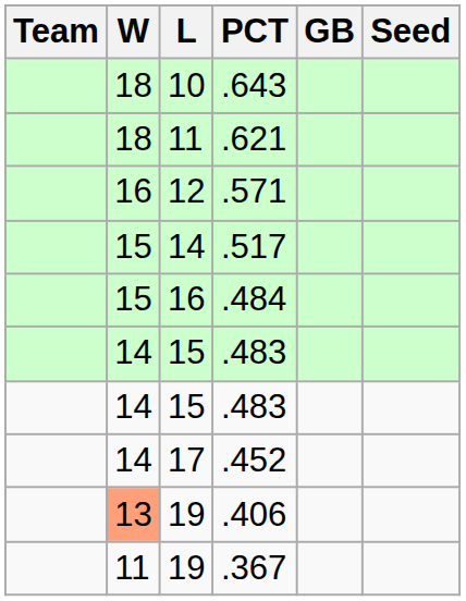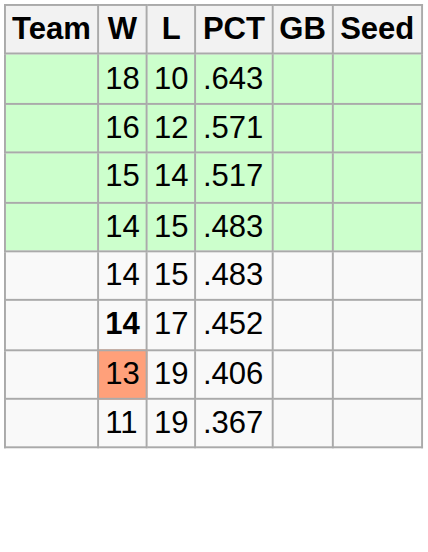- row: 18 | 11 | .621
- row: 15 | 16 | .484
.452 | W: normal -> bold
